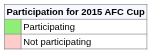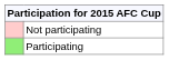rows swapped: Participating <-> Not participating
